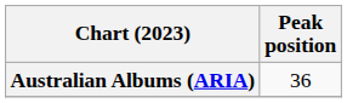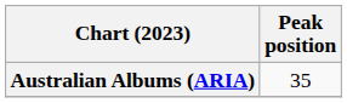Australian Albums (ARIA) | Peak position: 36 -> 35
